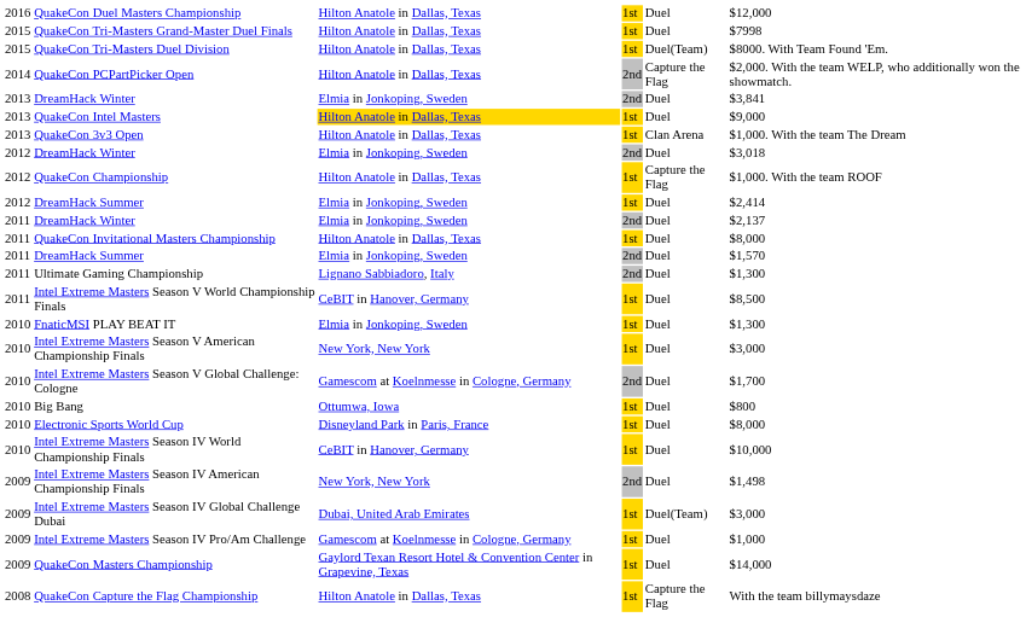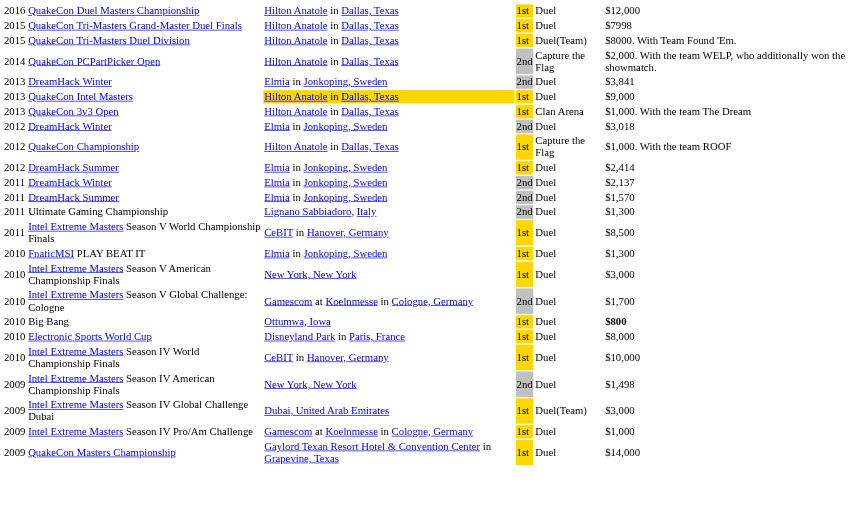- row: 2011 | QuakeCon Invitational Masters Championship | Hilton Anatole in Dallas, Texas | 1st | Duel | $8,000
Big Bang | column 6: normal -> bold
- row: 2008 | QuakeCon Capture the Flag Championship | Hilton Anatole in Dallas, Texas | 1st | Capture the Flag | With the team billymaysdaze
